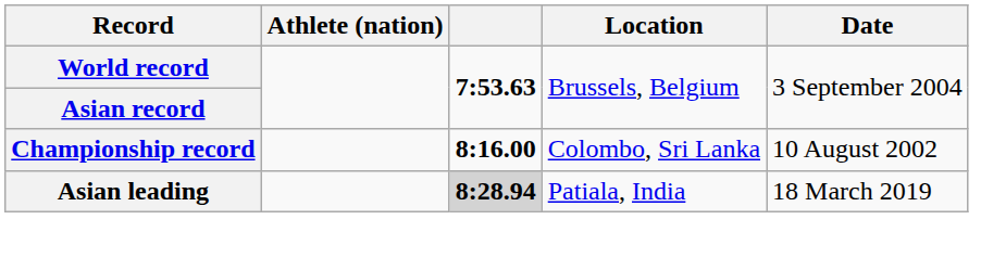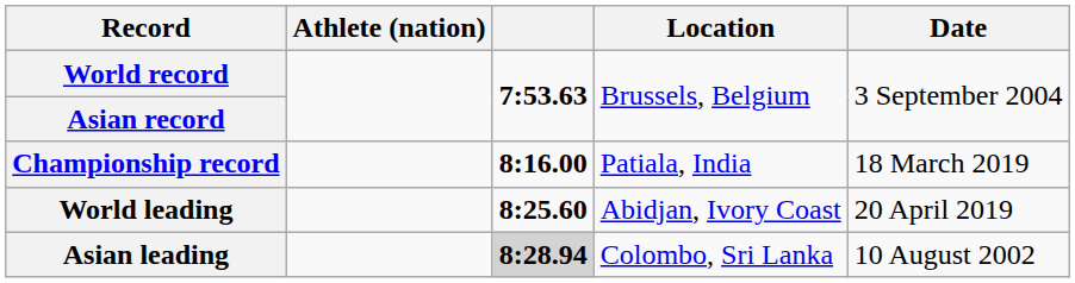Championship record | Location: Colombo, Sri Lanka -> Patiala, India
Championship record | Date: 10 August 2002 -> 18 March 2019
+ row: World leading | 8:25.60 | Abidjan, Ivory Coast | 20 April 2019
Asian leading | Location: Patiala, India -> Colombo, Sri Lanka
Asian leading | Date: 18 March 2019 -> 10 August 2002
